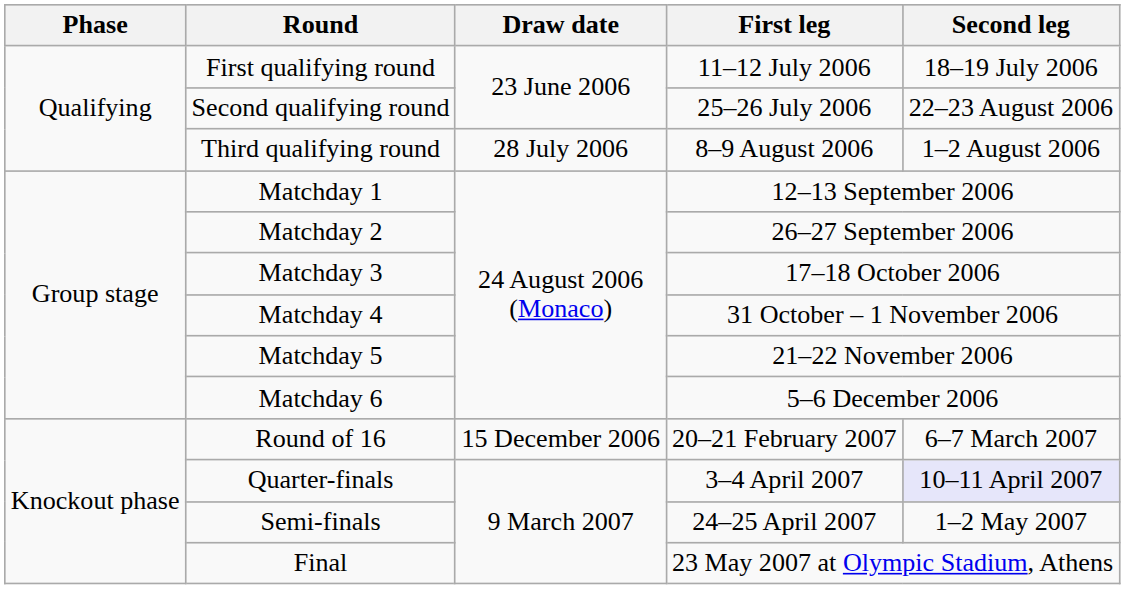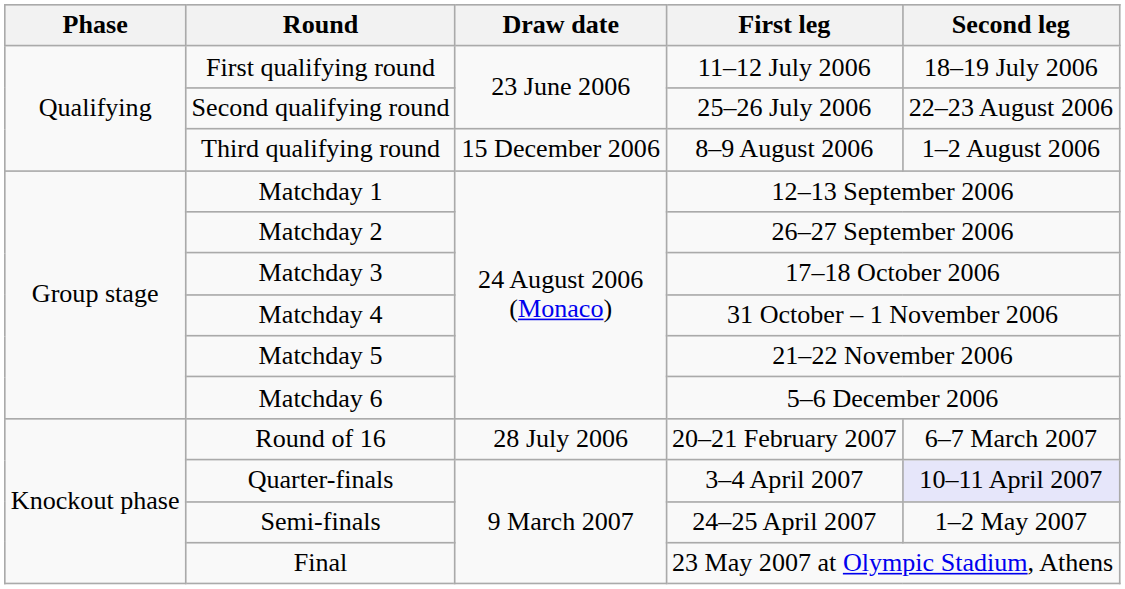Third qualifying round | Draw date: 28 July 2006 -> 15 December 2006
Round of 16 | Draw date: 15 December 2006 -> 28 July 2006
